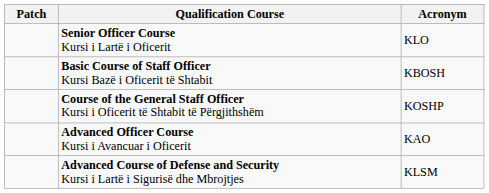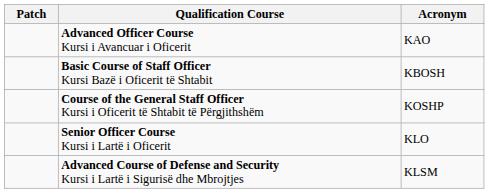rows swapped: Advanced Officer Course Kursi i Avancuar i Oficerit <-> Senior Officer Course Kursi i Lartë i Oficerit
